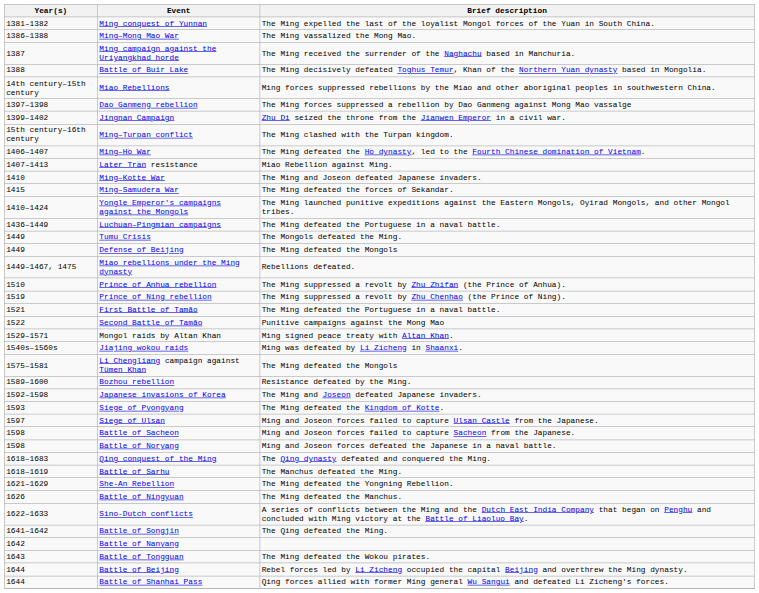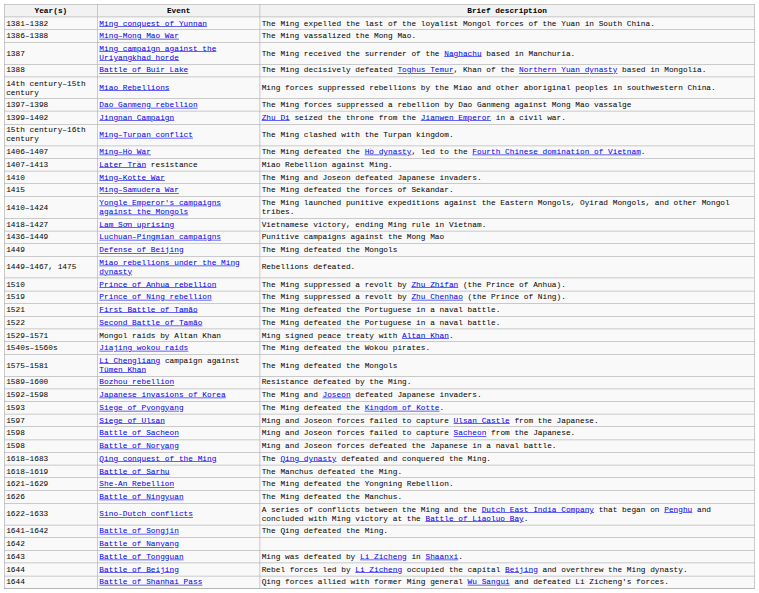+ row: 1418–1427 | Lam Sơn uprising | Vietnamese victory, ending Ming rule in Vietnam.
Luchuan–Pingmian campaigns | Brief description: The Ming defeated the Portuguese in a naval battle. -> Punitive campaigns against the Mong Mao
- row: 1449 | Tumu Crisis | The Mongols defeated the Ming.
Second Battle of Tamão | Brief description: Punitive campaigns against the Mong Mao -> The Ming defeated the Portuguese in a naval battle.
Jiajing wokou raids | Brief description: Ming was defeated by Li Zicheng in Shaanxi. -> The Ming defeated the Wokou pirates.
Battle of Tongguan | Brief description: The Ming defeated the Wokou pirates. -> Ming was defeated by Li Zicheng in Shaanxi.
